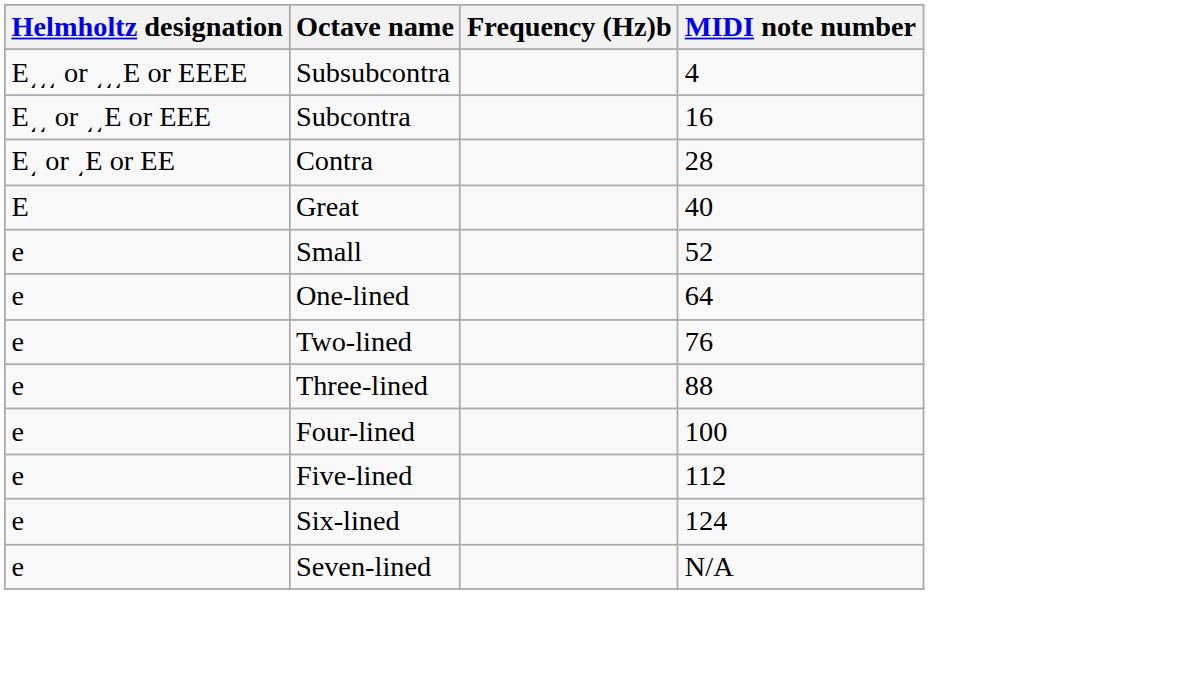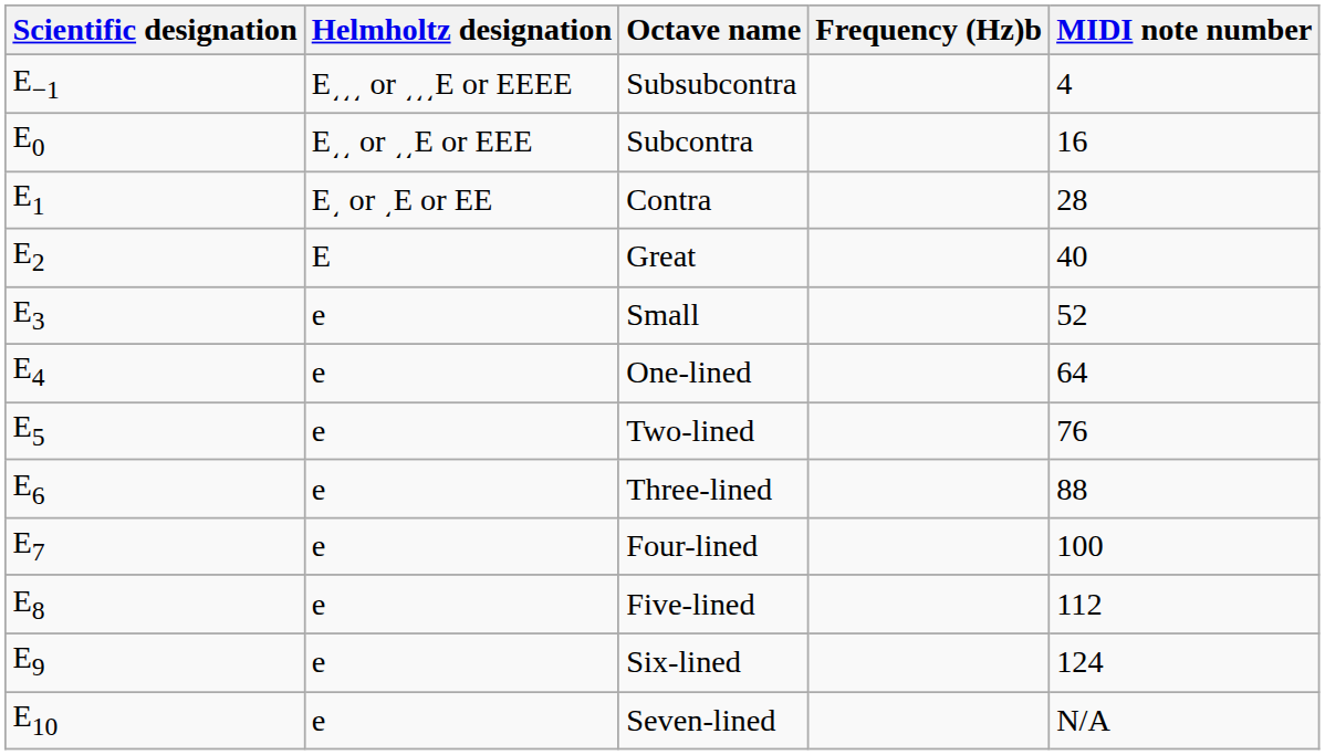+ column: Scientific designation | E−1 | E0 | E1 | E2 | E3 | E4 | E5 | E6 | E7 | E8 | E9 | E10
